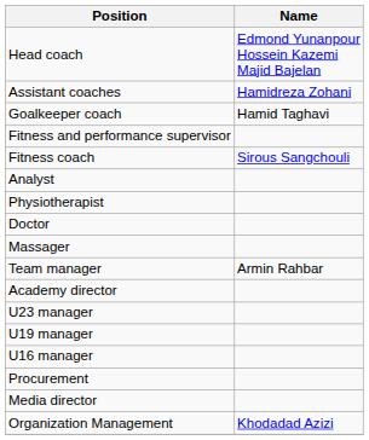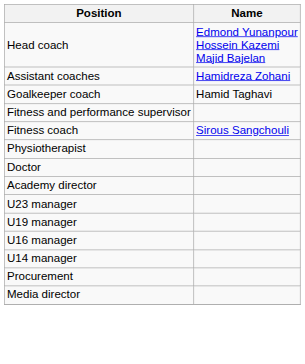- row: Analyst
- row: Massager
- row: Team manager | Armin Rahbar
+ row: U14 manager
- row: Organization Management | Khodadad Azizi
